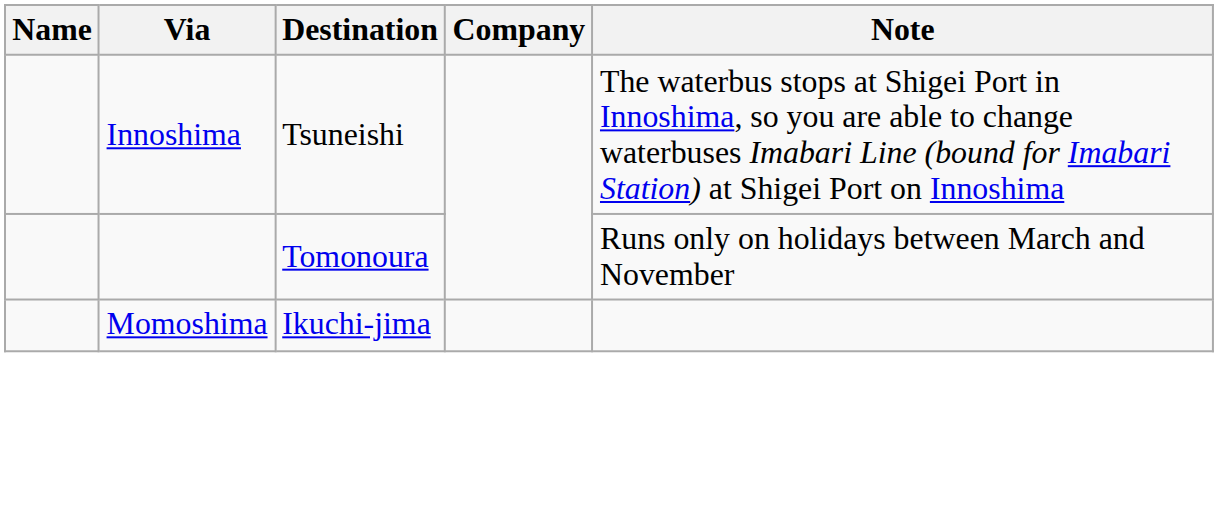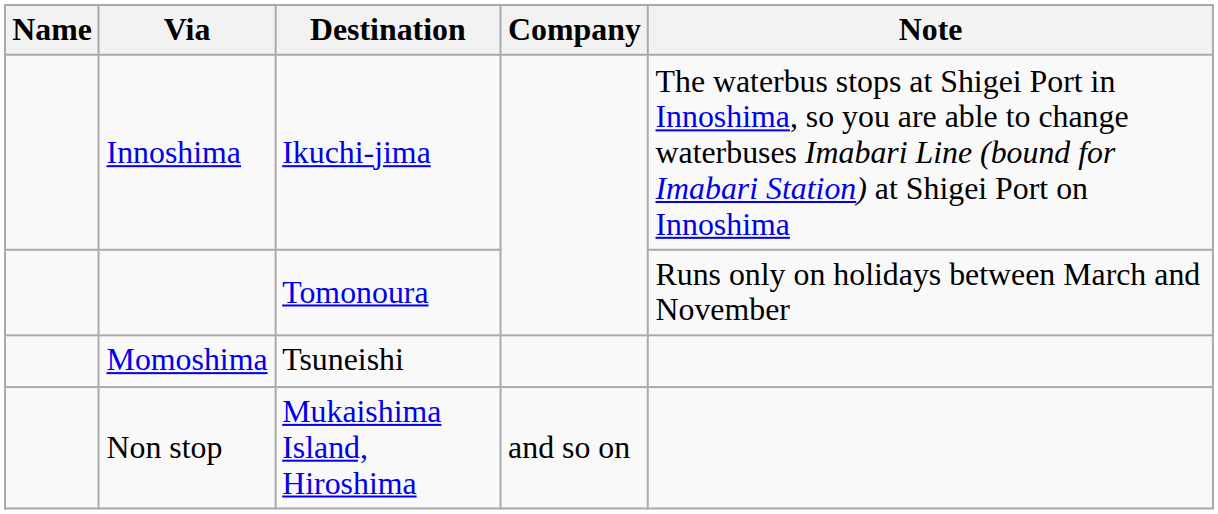Innoshima | Destination: Tsuneishi -> Ikuchi-jima
Momoshima | Destination: Ikuchi-jima -> Tsuneishi
+ row: Non stop | Mukaishima Island, Hiroshima | and so on
